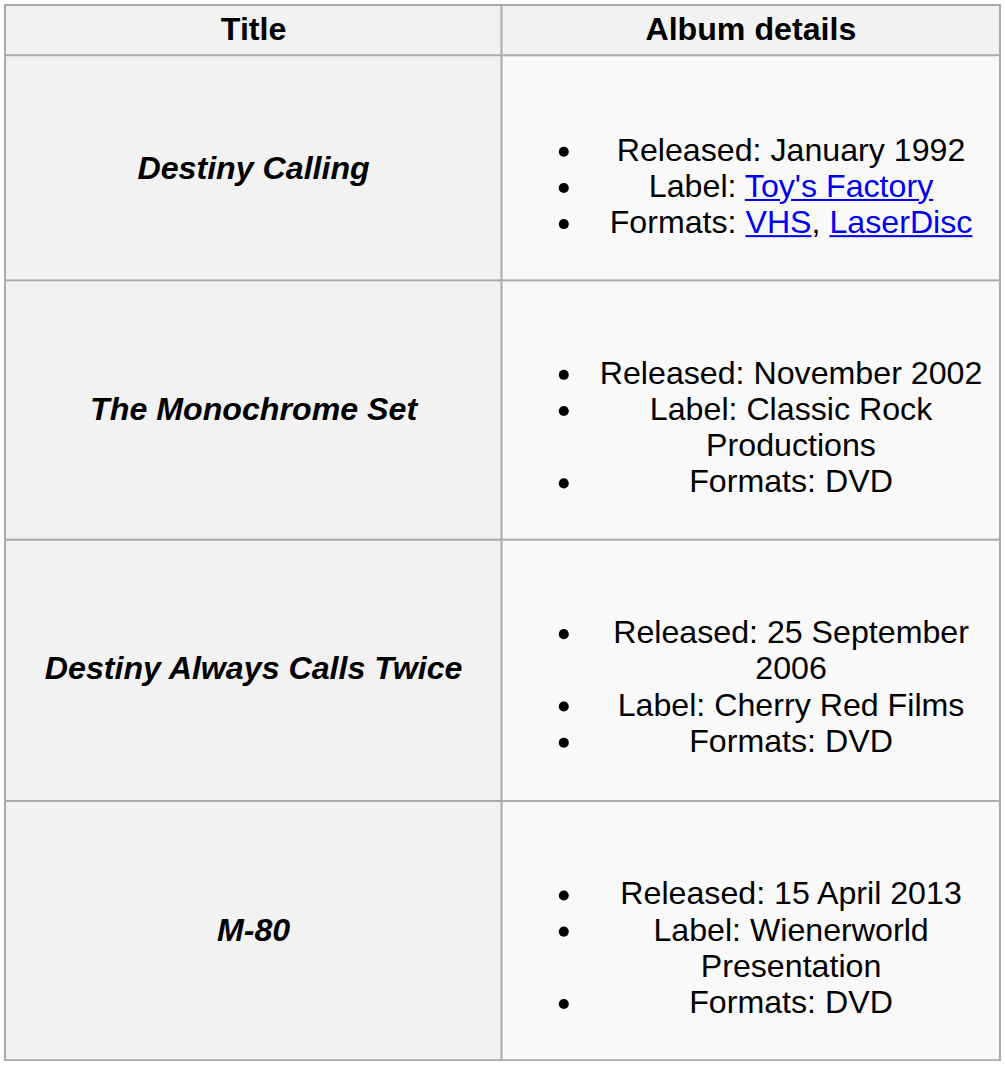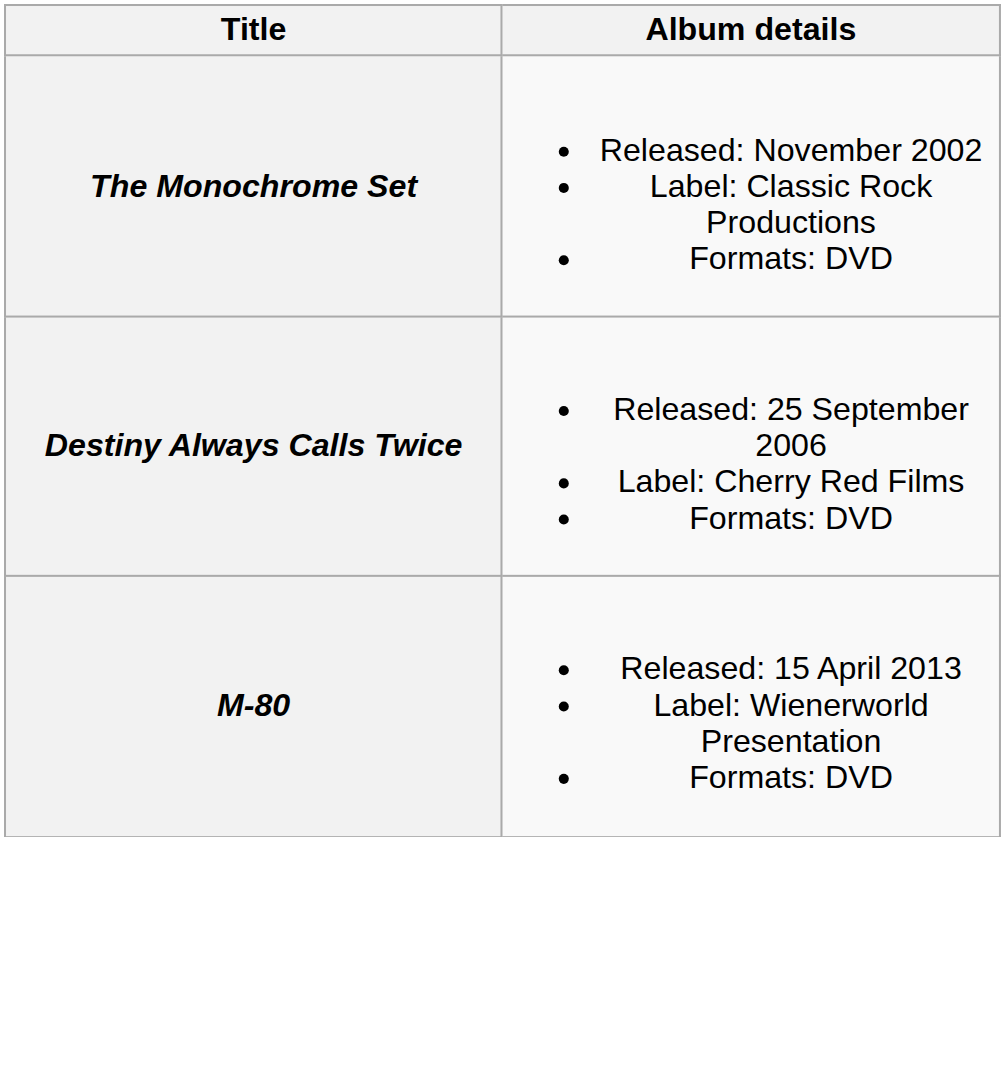- row: Destiny Calling | Released: January 1992 Label: Toy's Factory Formats: VHS, LaserDisc
